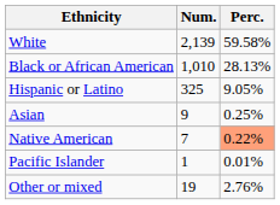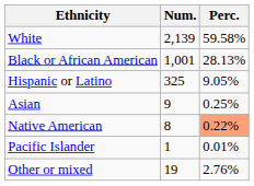Black or African American | Num.: 1,010 -> 1,001
Native American | Num.: 7 -> 8
